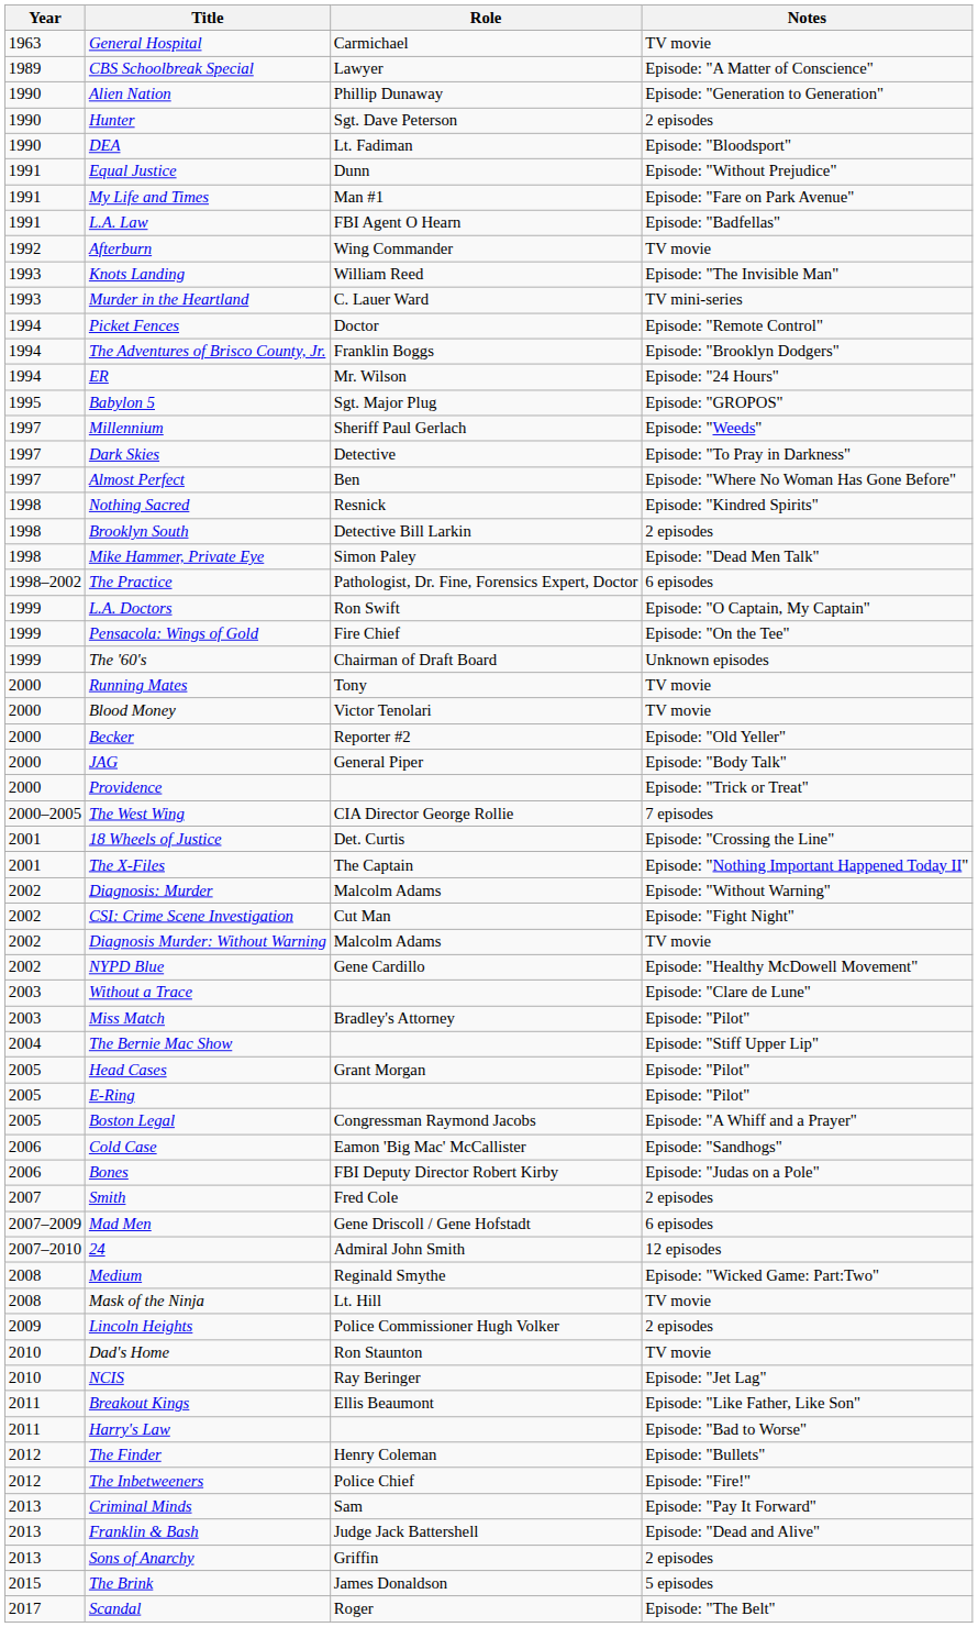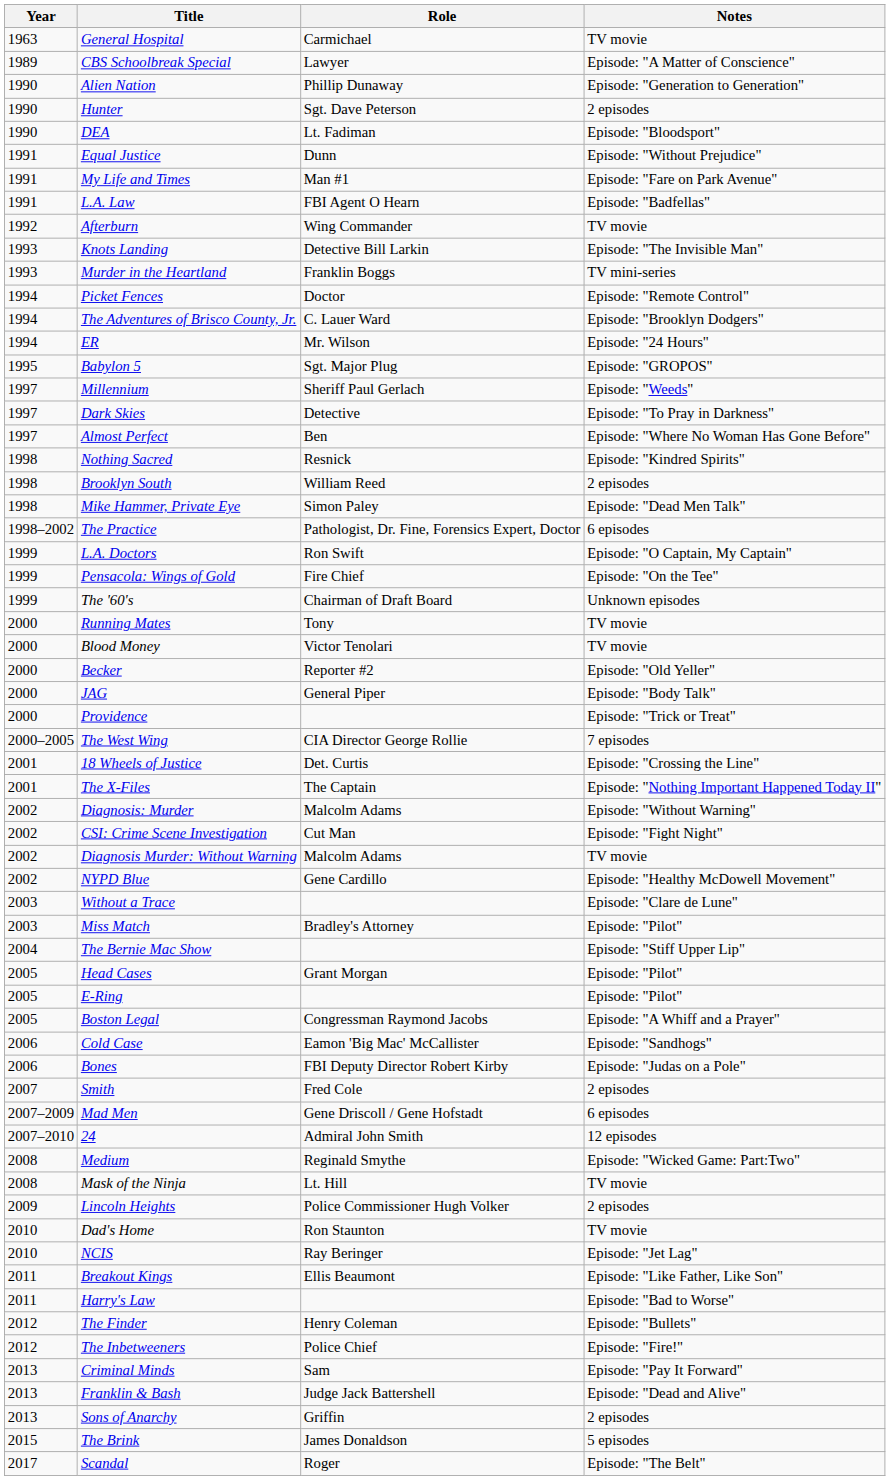Knots Landing | Role: William Reed -> Detective Bill Larkin
Murder in the Heartland | Role: C. Lauer Ward -> Franklin Boggs
The Adventures of Brisco County, Jr. | Role: Franklin Boggs -> C. Lauer Ward
Brooklyn South | Role: Detective Bill Larkin -> William Reed
